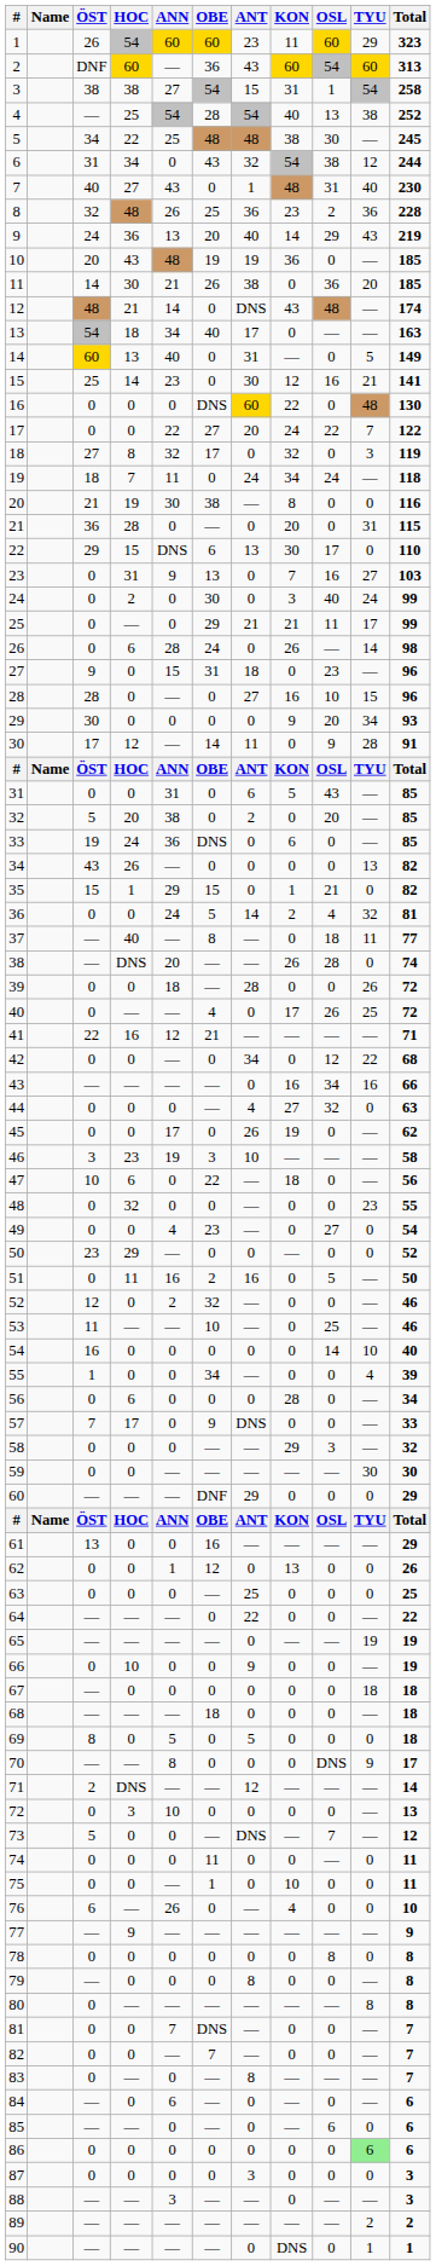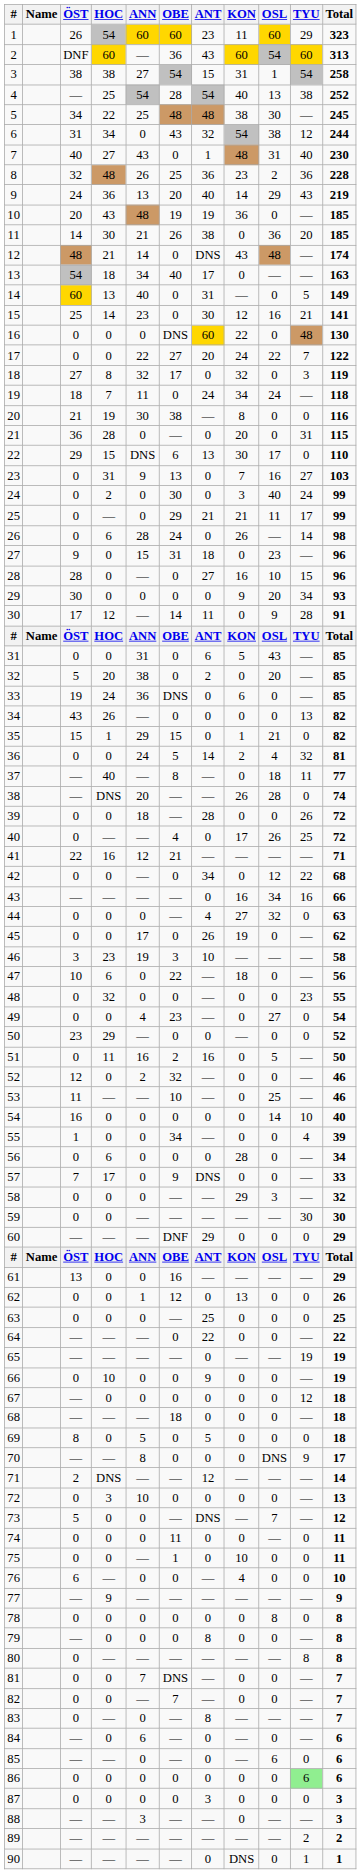67 | TYU: 18 -> 12
76 | ANN: 26 -> 0
